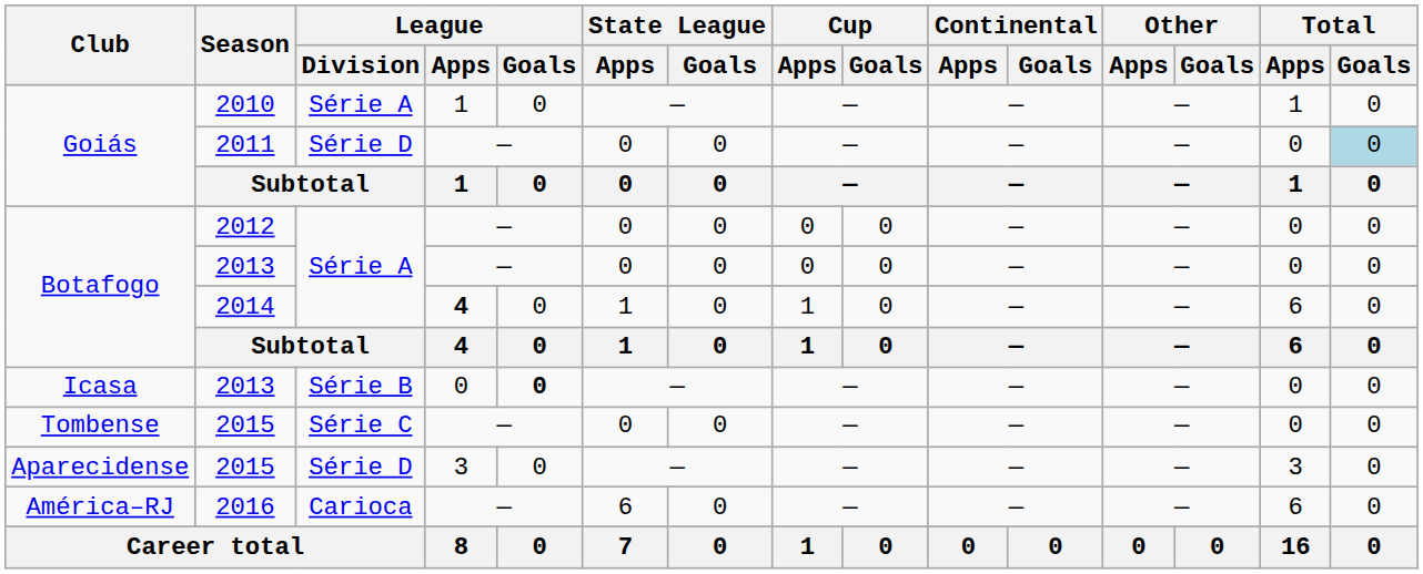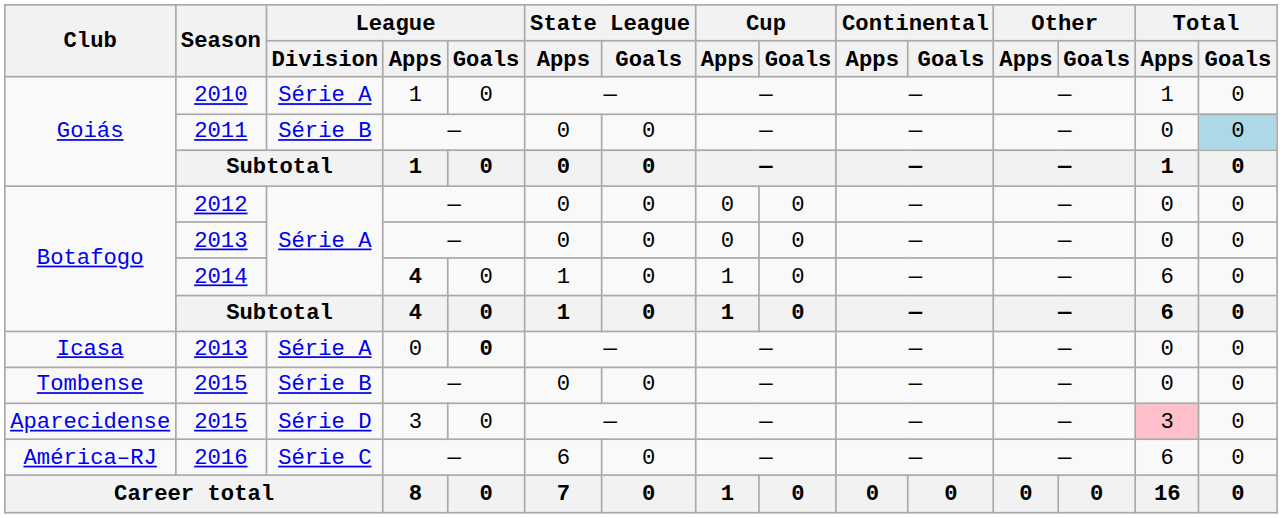2011 | League / Division: Série D -> Série B
Icasa / 2013 | League / Division: Série B -> Série A
Tombense / 2015 | League / Division: Série C -> Série B
Aparecidense / 2015 | Total / Apps: no background -> pink background
2016 | League / Division: Carioca -> Série C
